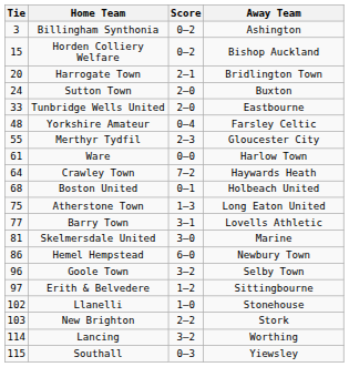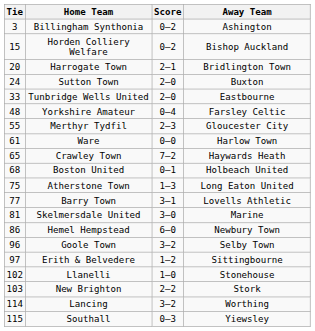Crawley Town | Tie: 64 -> 65
